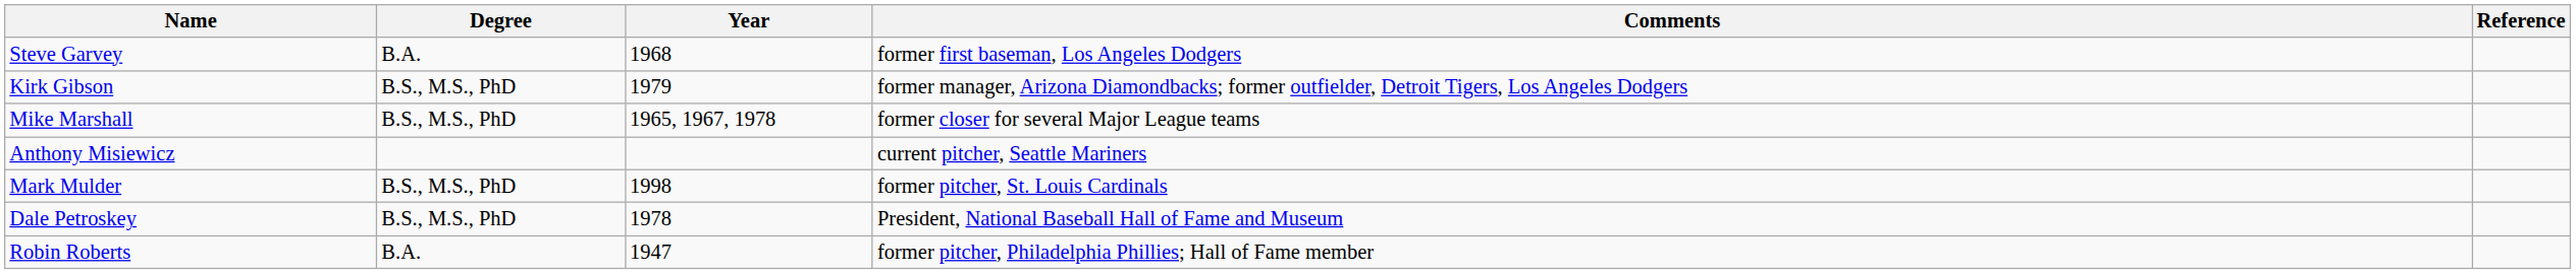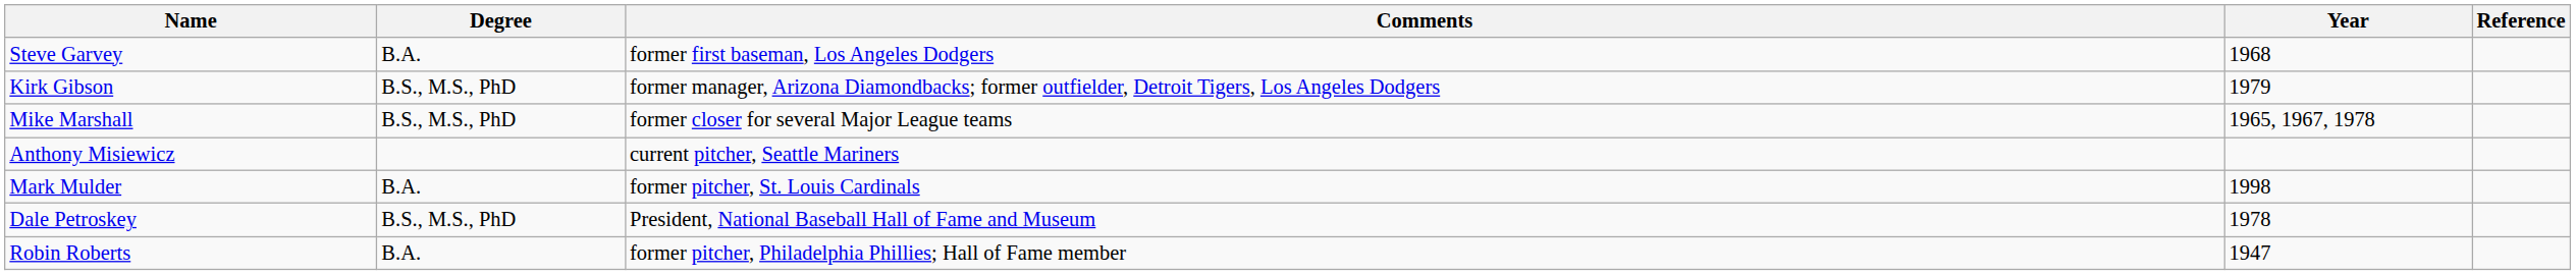columns swapped: Year <-> Comments
Mark Mulder | Degree: B.S., M.S., PhD -> B.A.
